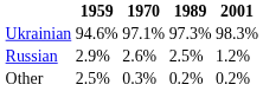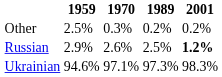rows swapped: Ukrainian <-> Other
Russian | 2001: normal -> bold
